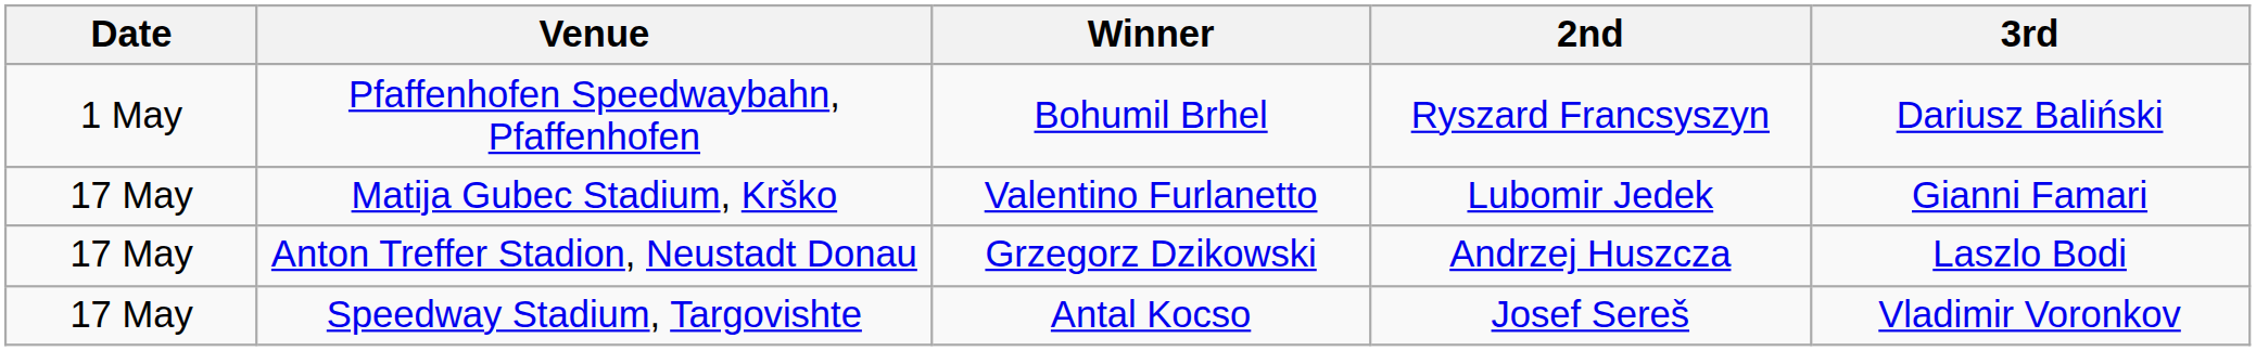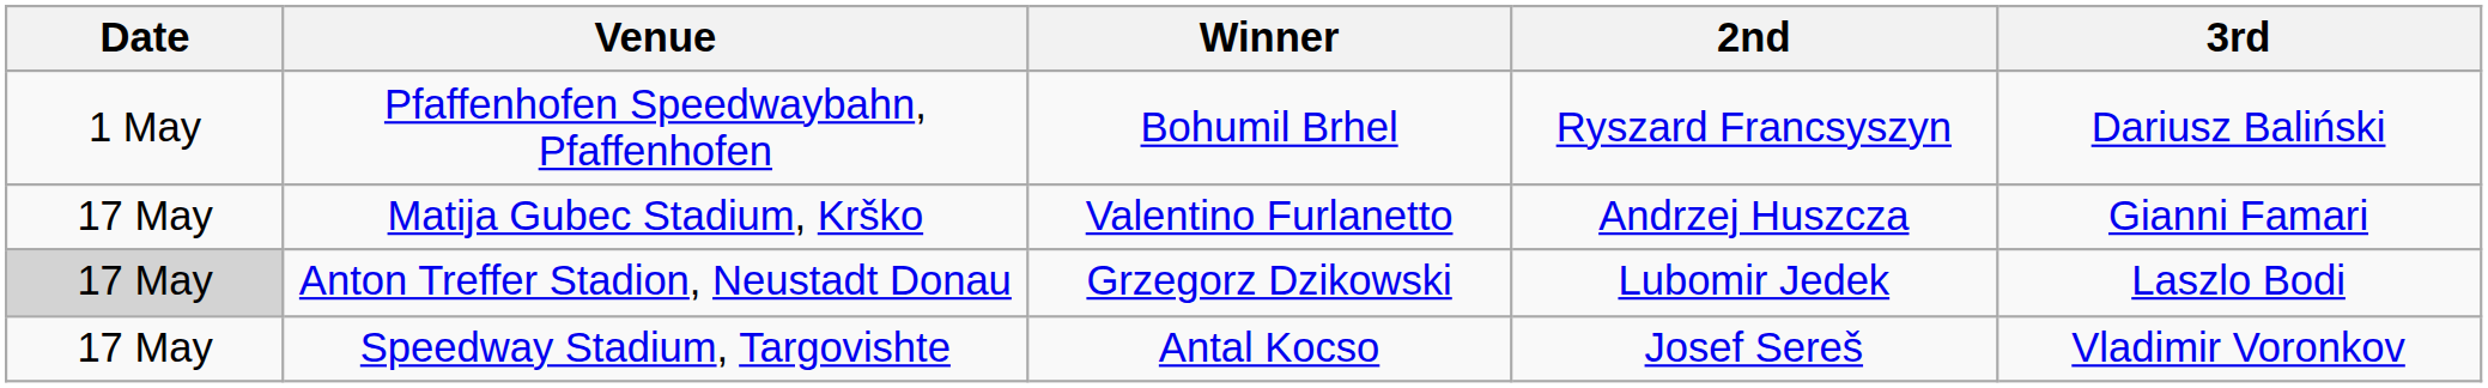Matija Gubec Stadium, Krško | 2nd: Lubomir Jedek -> Andrzej Huszcza
Anton Treffer Stadion, Neustadt Donau | Date: no background -> lightgrey background
Anton Treffer Stadion, Neustadt Donau | 2nd: Andrzej Huszcza -> Lubomir Jedek
